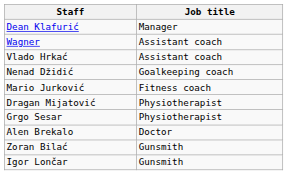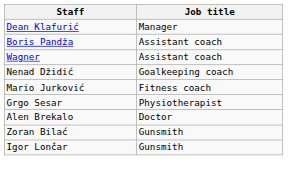+ row: Boris Pandža | Assistant coach
- row: Vlado Hrkać | Assistant coach
- row: Dragan Mijatović | Physiotherapist
